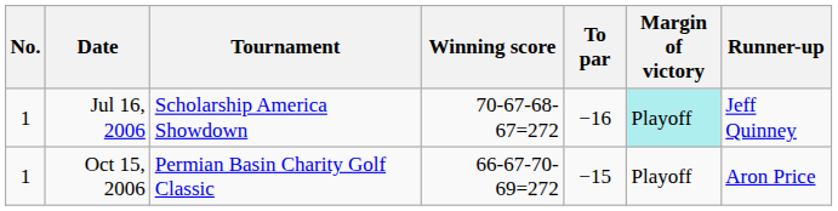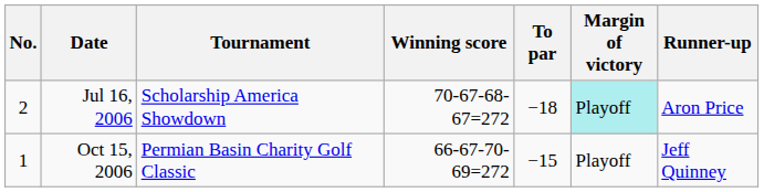Jul 16, 2006 | No.: 1 -> 2
Jul 16, 2006 | To par: −16 -> −18
Jul 16, 2006 | Runner-up: Jeff Quinney -> Aron Price
Oct 15, 2006 | Runner-up: Aron Price -> Jeff Quinney
